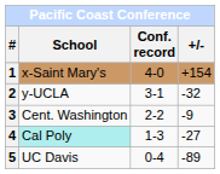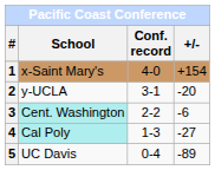2 | +/-: -32 -> -20
3 | School: no background -> paleturquoise background
3 | +/-: -9 -> -6
